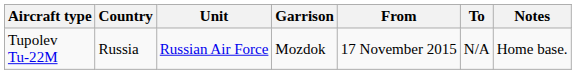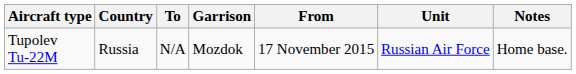columns swapped: Unit <-> To
